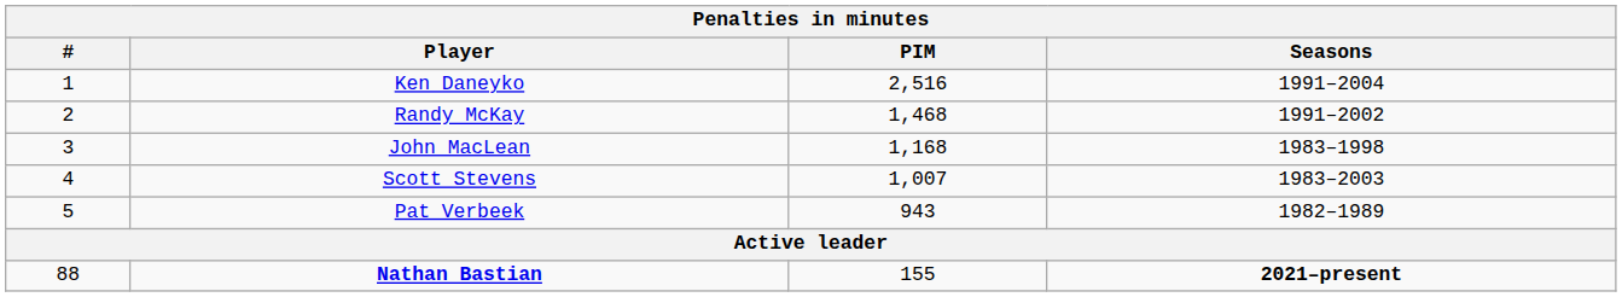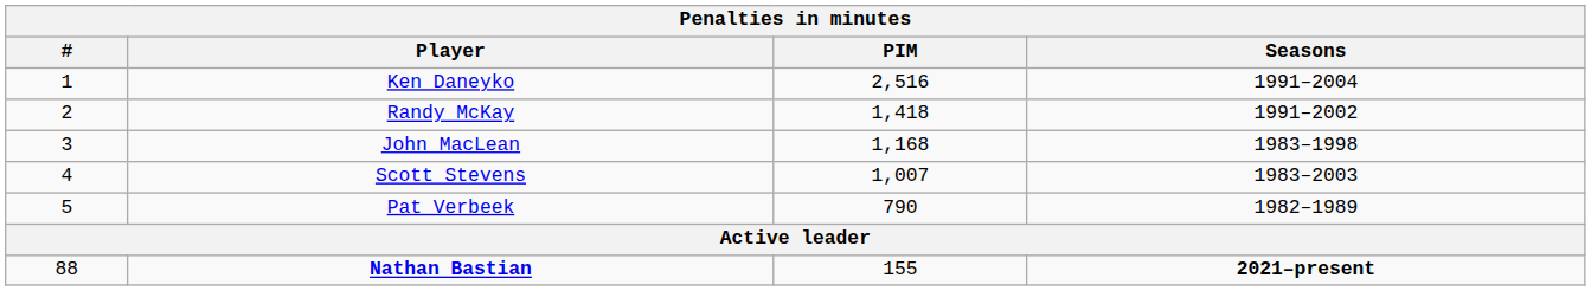Randy McKay | PIM: 1,468 -> 1,418
Pat Verbeek | PIM: 943 -> 790
